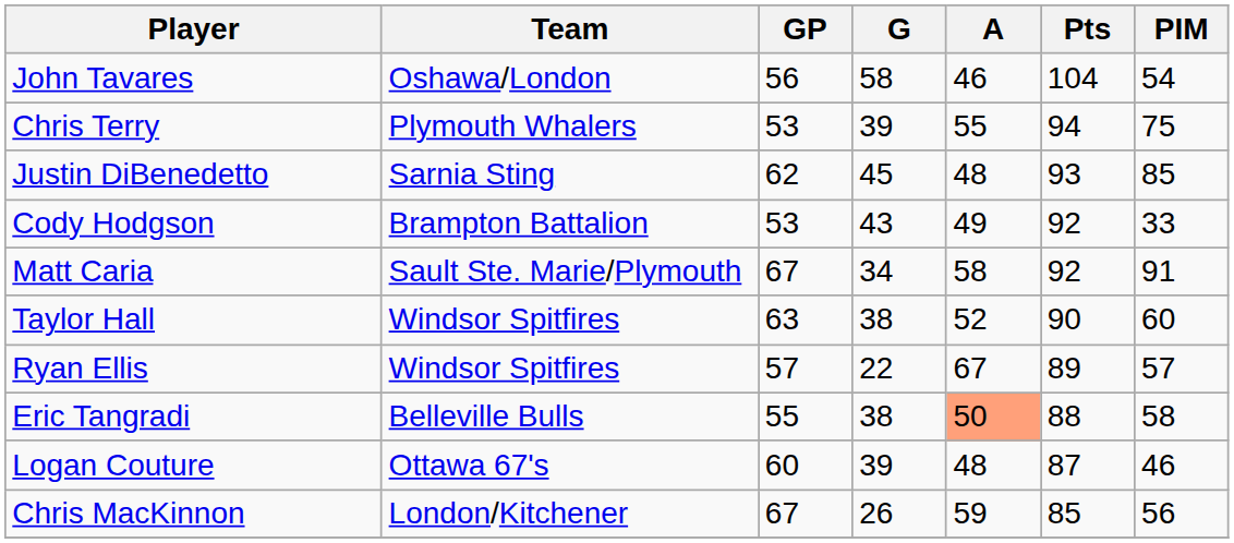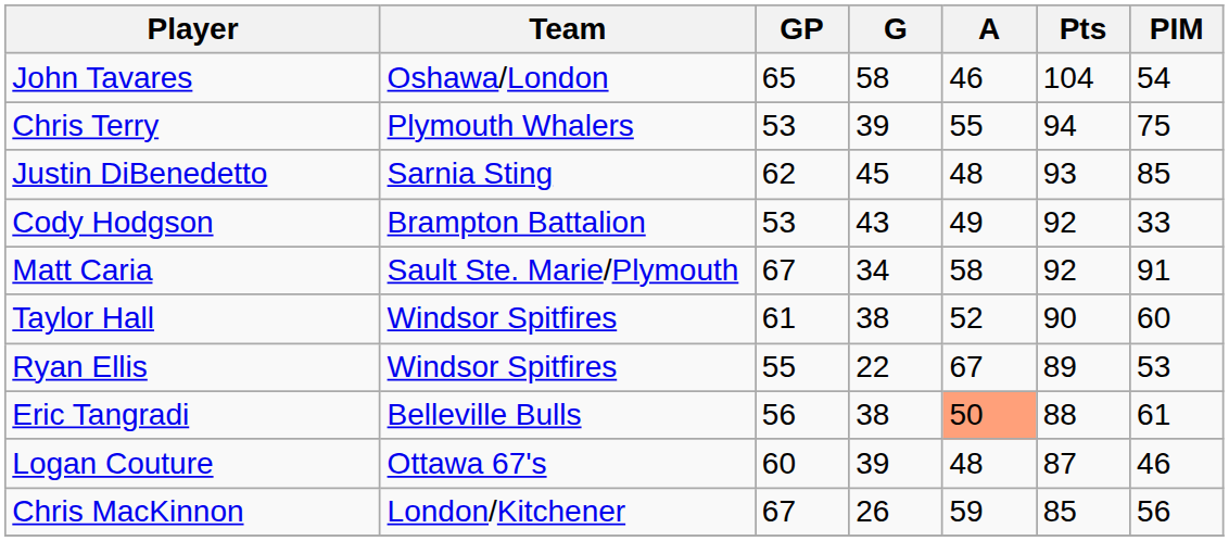John Tavares | GP: 56 -> 65
Taylor Hall | GP: 63 -> 61
Ryan Ellis | GP: 57 -> 55
Ryan Ellis | PIM: 57 -> 53
Eric Tangradi | GP: 55 -> 56
Eric Tangradi | PIM: 58 -> 61
